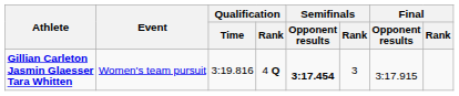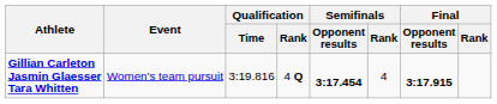Gillian Carleton Jasmin Glaesser Tara Whitten | Semifinals / Rank: 3 -> 4
Gillian Carleton Jasmin Glaesser Tara Whitten | Final / Opponent results: normal -> bold
